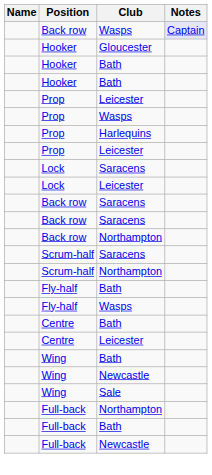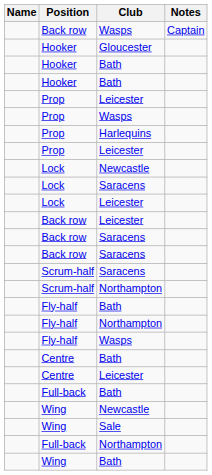Back row / Wasps | Notes: lavender background -> no background
+ row: Lock | Newcastle
+ row: Back row | Leicester
- row: Back row | Northampton
+ row: Fly-half | Northampton
rows swapped: Wing / Bath <-> Full-back / Bath
- row: Full-back | Newcastle
